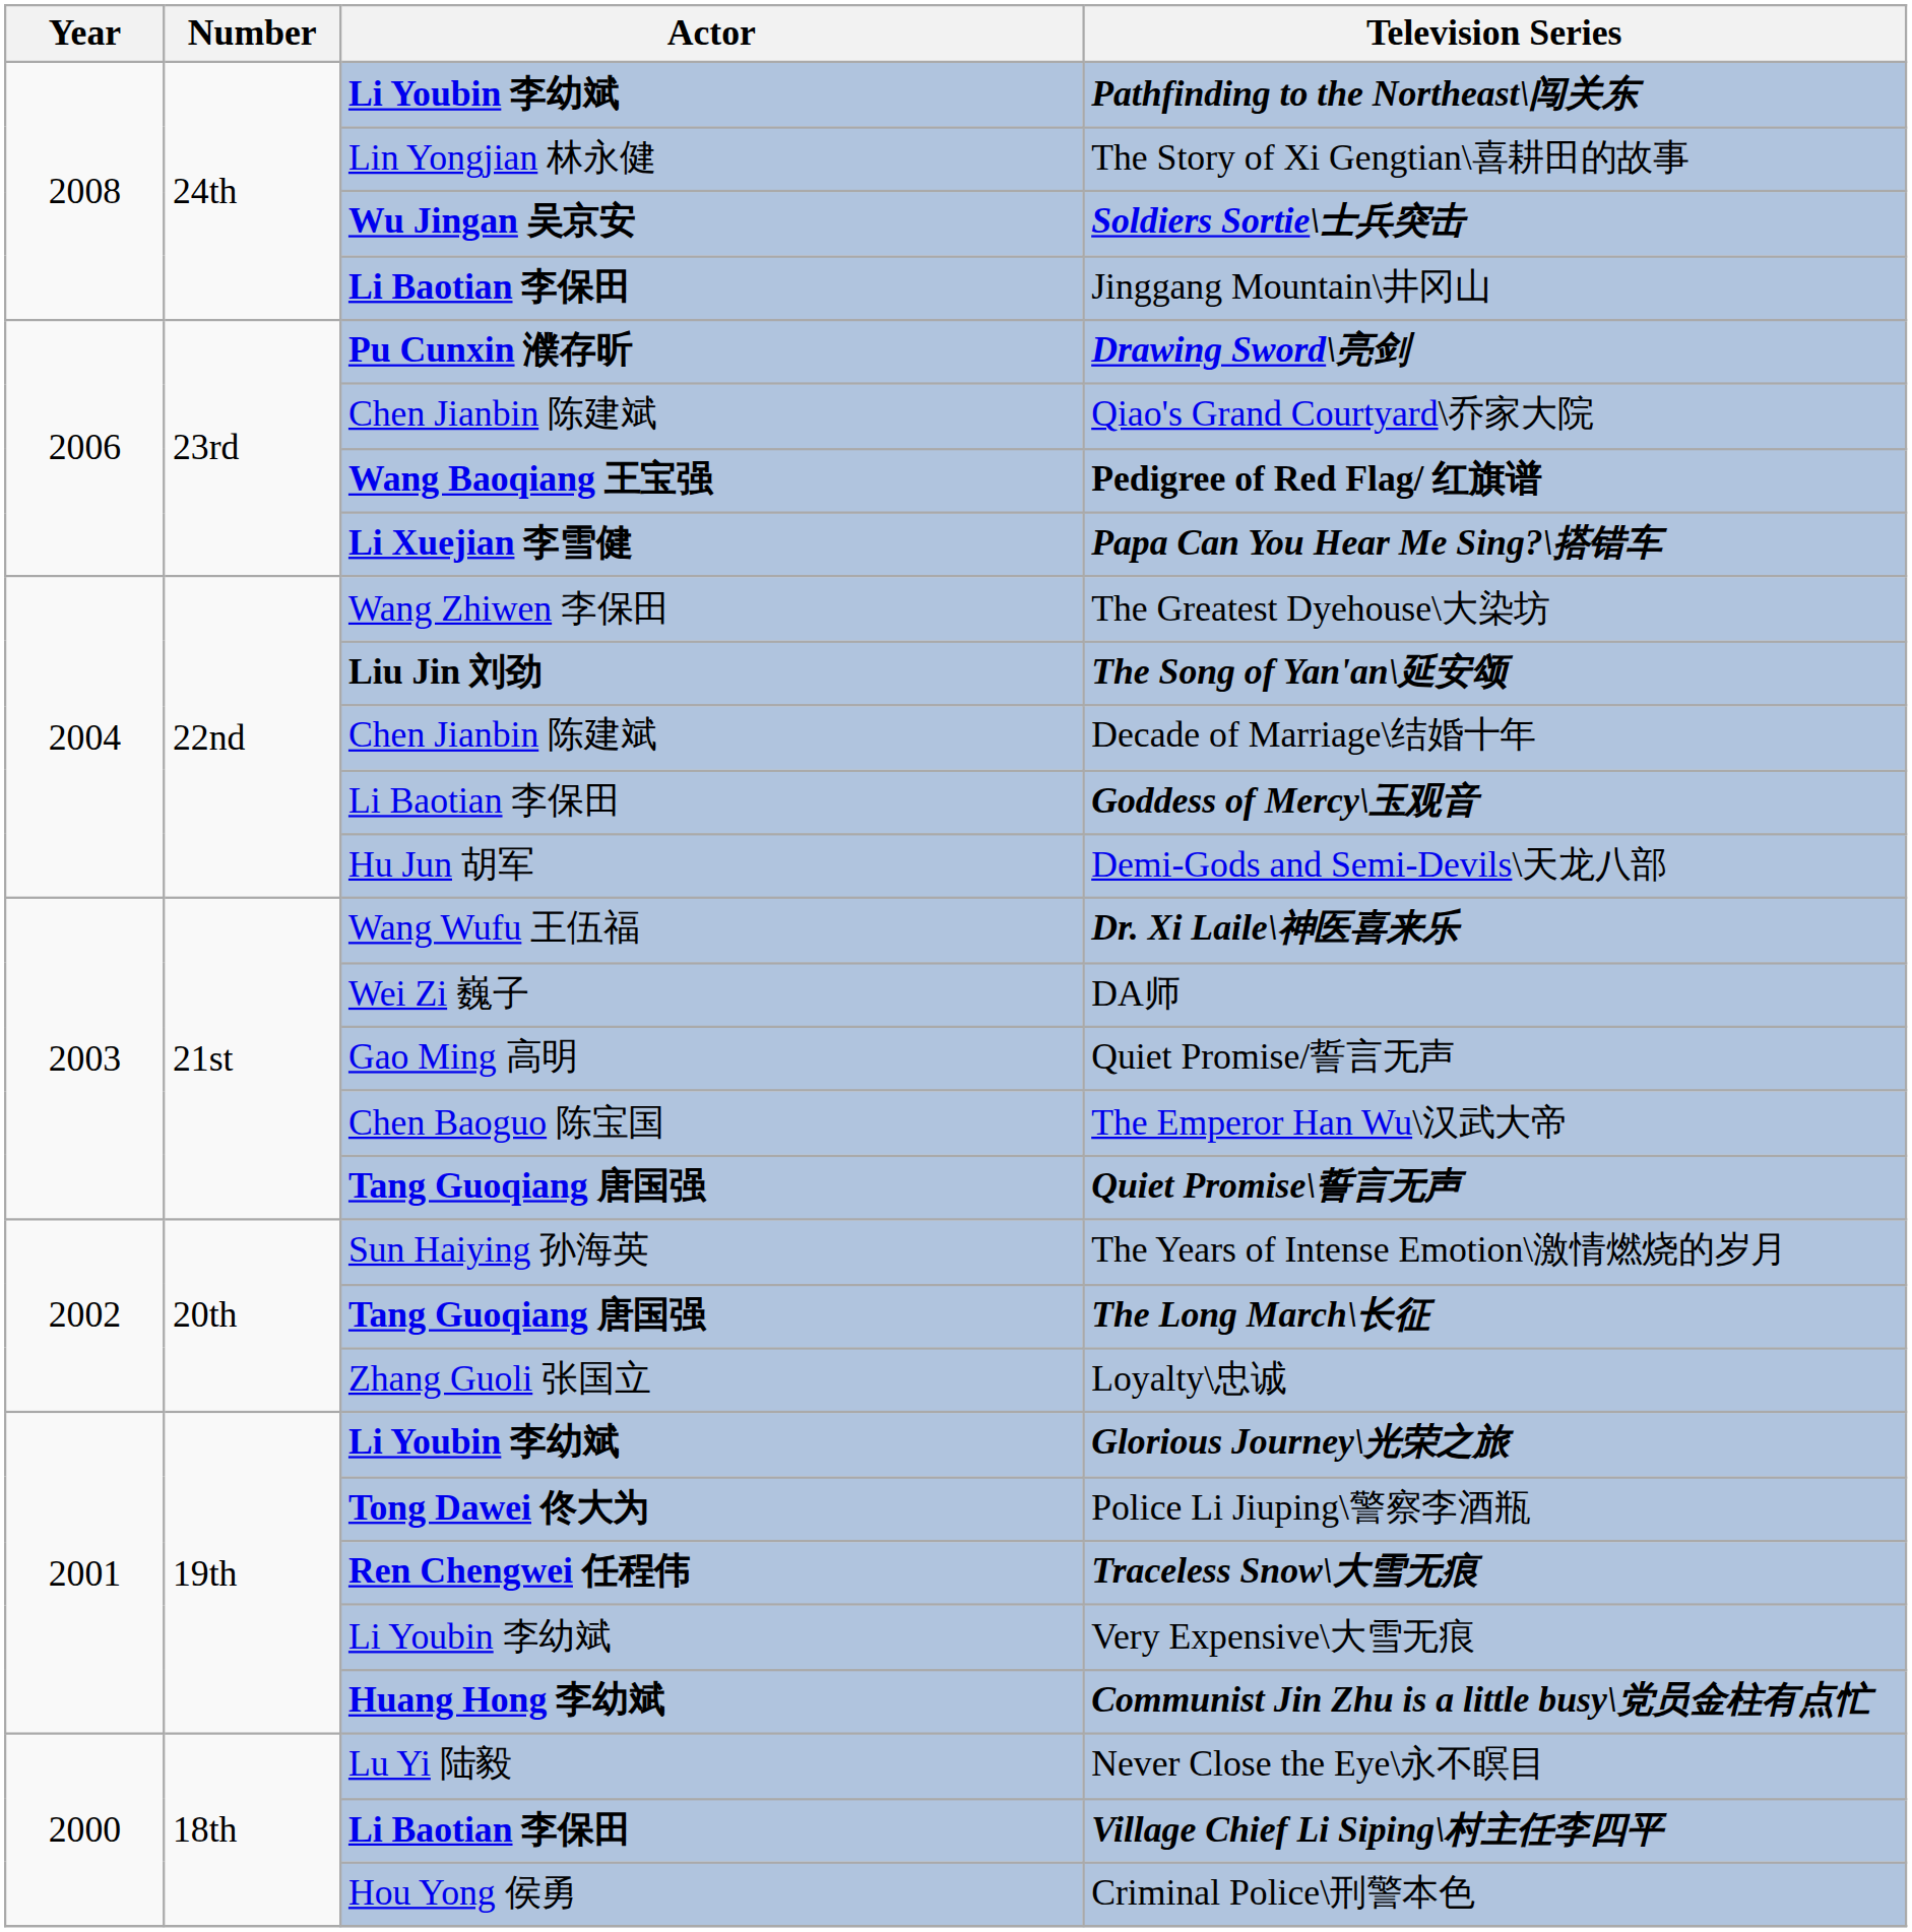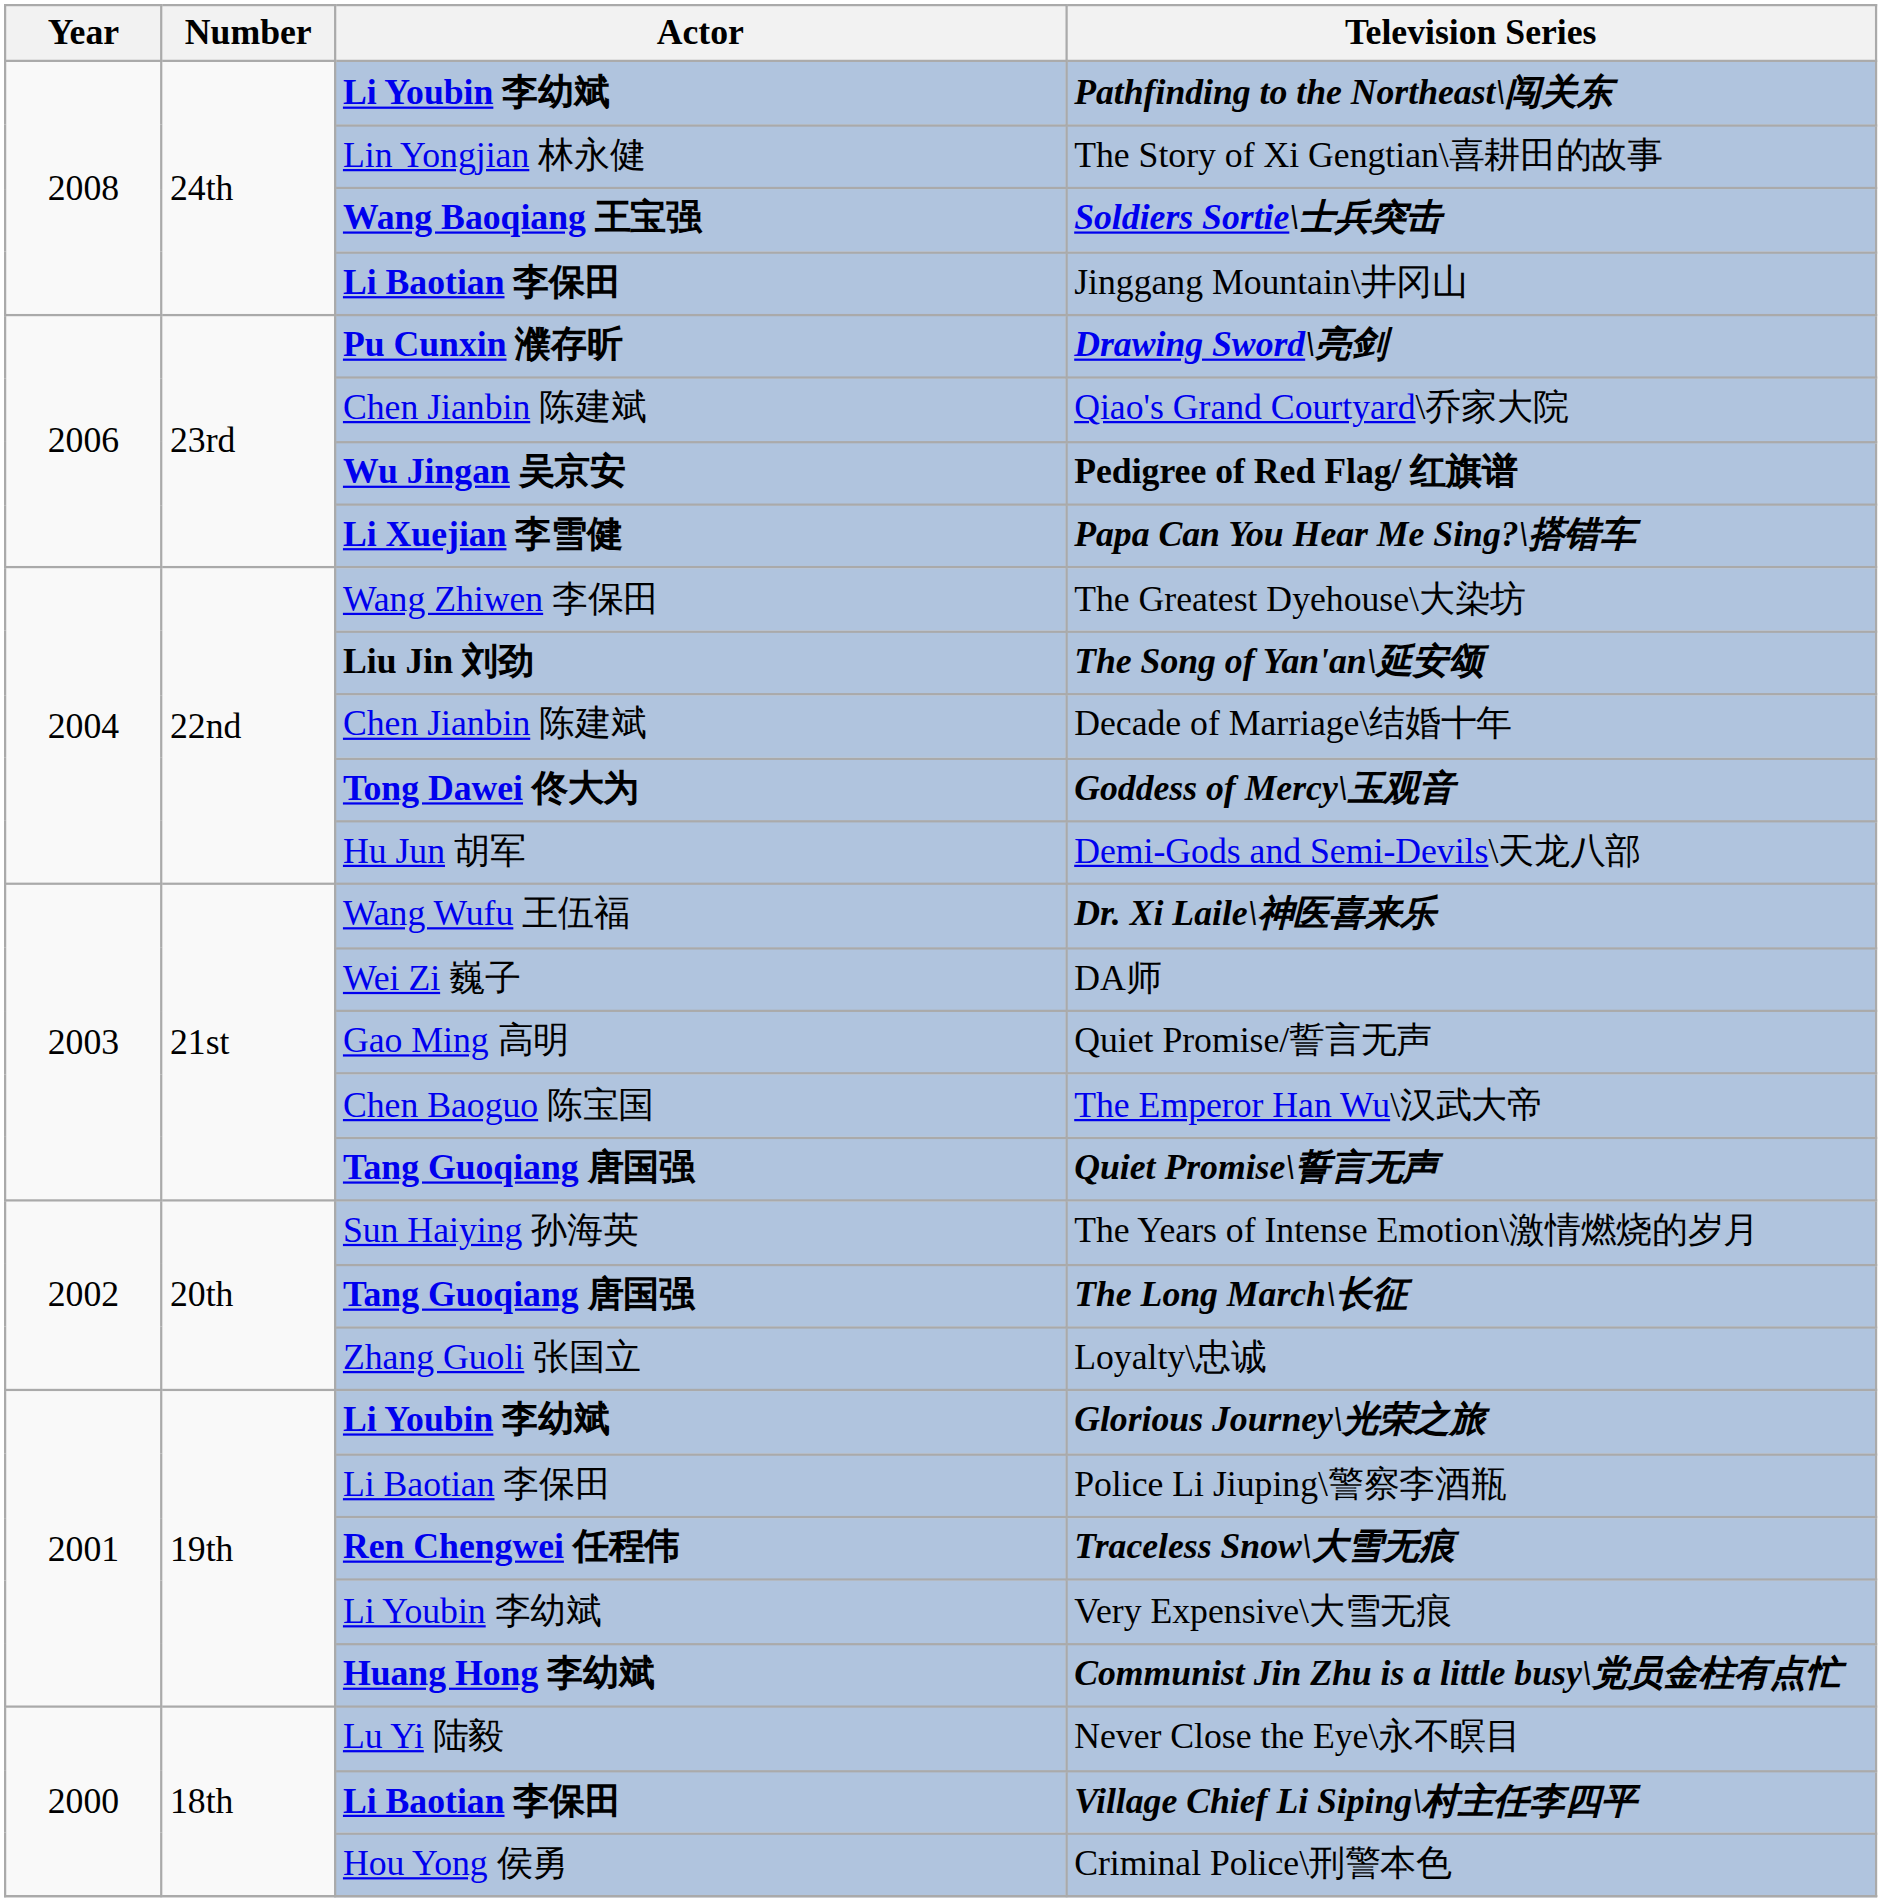Soldiers Sortie\士兵突击 | Actor: Wu Jingan 吴京安 -> Wang Baoqiang 王宝强
Pedigree of Red Flag/ 红旗谱 | Actor: Wang Baoqiang 王宝强 -> Wu Jingan 吴京安
Goddess of Mercy\玉观音 | Actor: Li Baotian 李保田 -> Tong Dawei 佟大为
Police Li Jiuping\警察李酒瓶 | Actor: Tong Dawei 佟大为 -> Li Baotian 李保田
